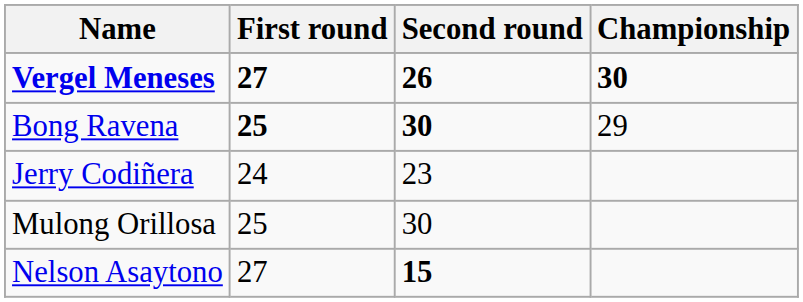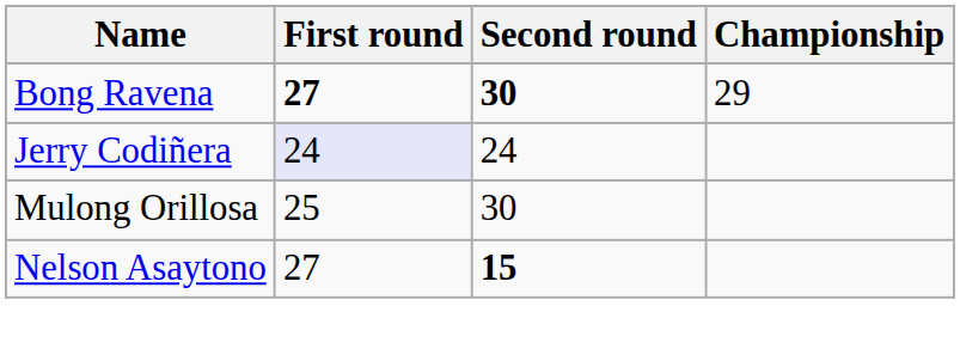- row: Vergel Meneses | 27 | 26 | 30
Bong Ravena | First round: 25 -> 27
Jerry Codiñera | First round: no background -> lavender background
Jerry Codiñera | Second round: 23 -> 24
